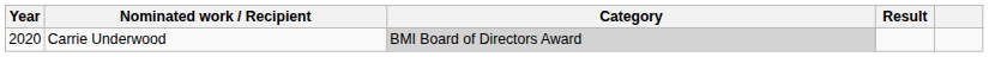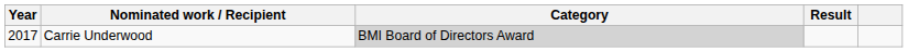Carrie Underwood | Year: 2020 -> 2017
